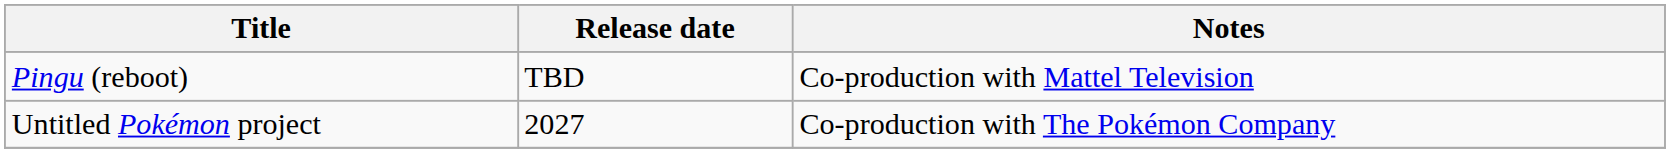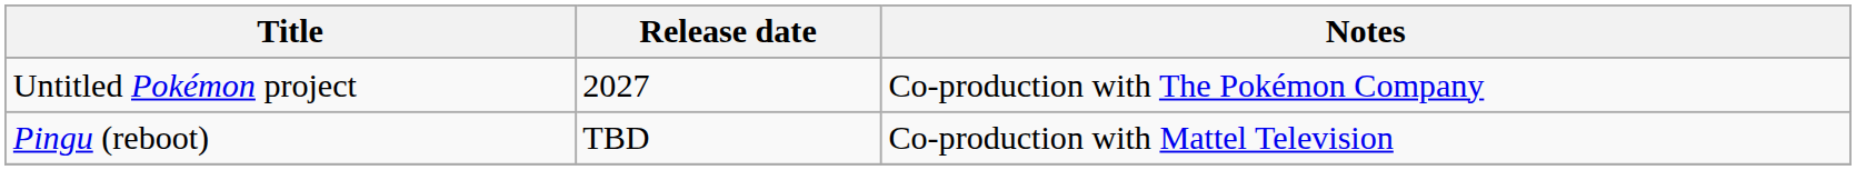rows swapped: Untitled Pokémon project <-> Pingu (reboot)
